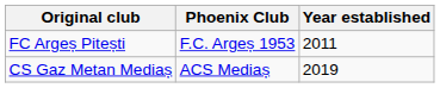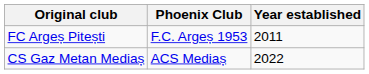CS Gaz Metan Mediaș | Year established: 2019 -> 2022
